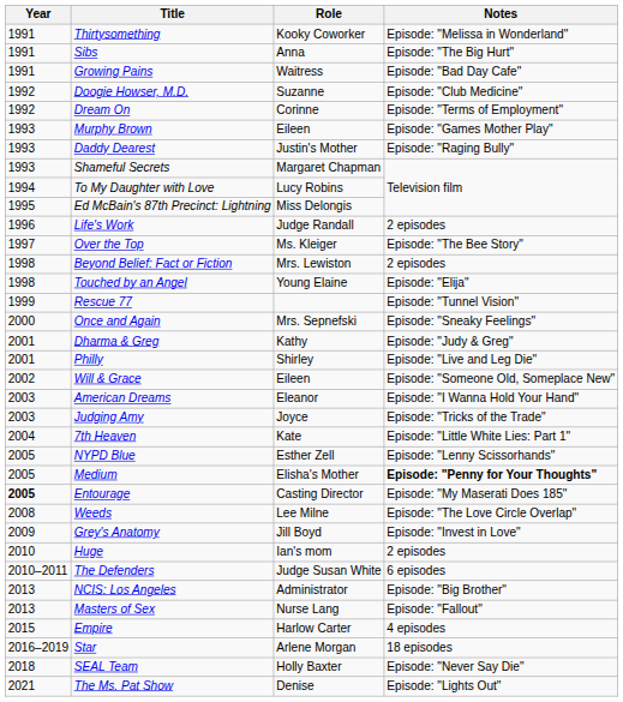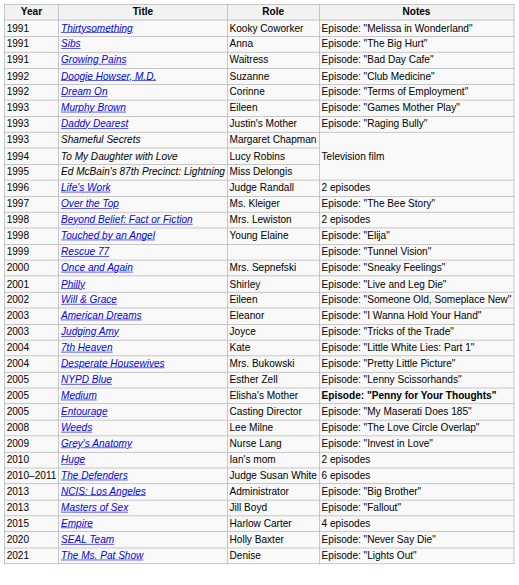- row: 2001 | Dharma & Greg | Kathy | Episode: "Judy & Greg"
+ row: 2004 | Desperate Housewives | Mrs. Bukowski | Episode: "Pretty Little Picture"
Entourage | Year: bold -> normal
Grey's Anatomy | Role: Jill Boyd -> Nurse Lang
Masters of Sex | Role: Nurse Lang -> Jill Boyd
- row: 2016–2019 | Star | Arlene Morgan | 18 episodes
SEAL Team | Year: 2018 -> 2020
